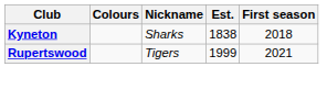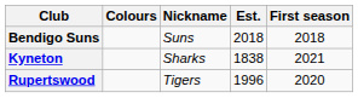+ row: Bendigo Suns | Suns | 2018 | 2018
Kyneton | First season: 2018 -> 2021
Rupertswood | Est.: 1999 -> 1996
Rupertswood | First season: 2021 -> 2020
